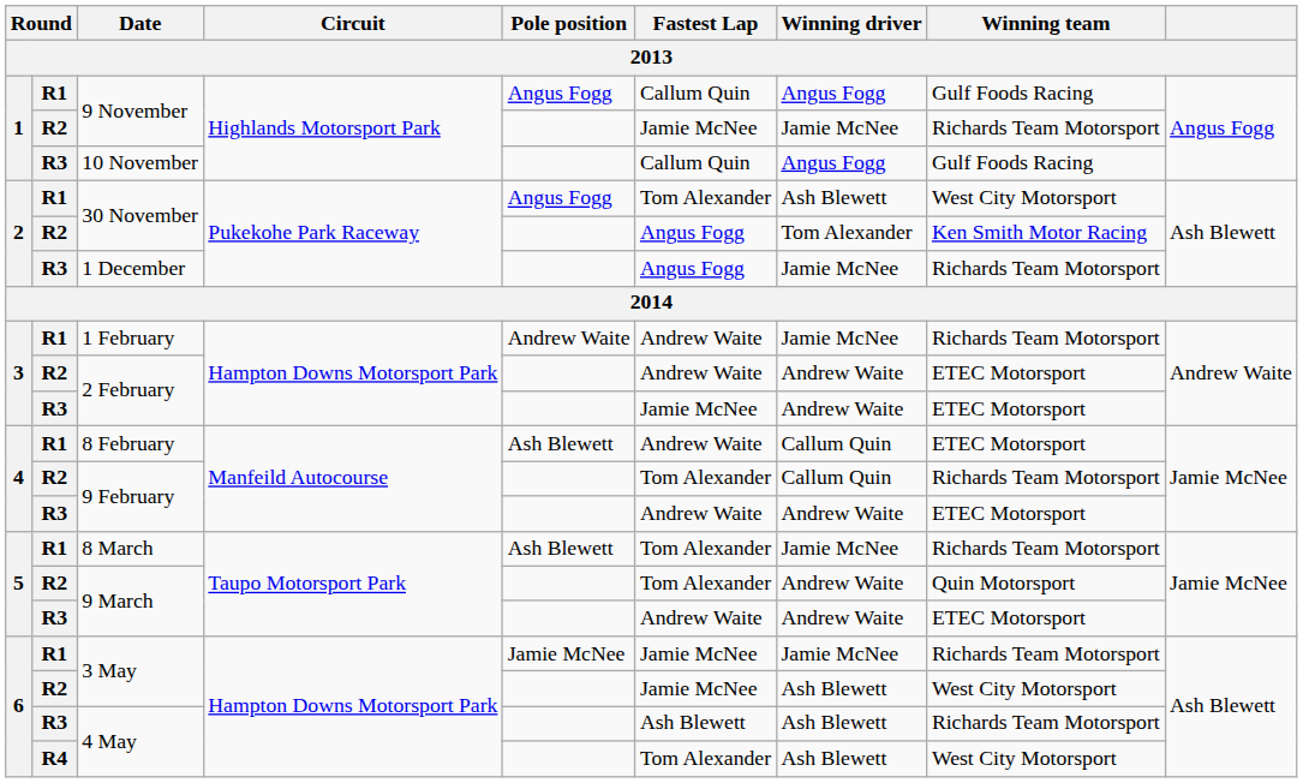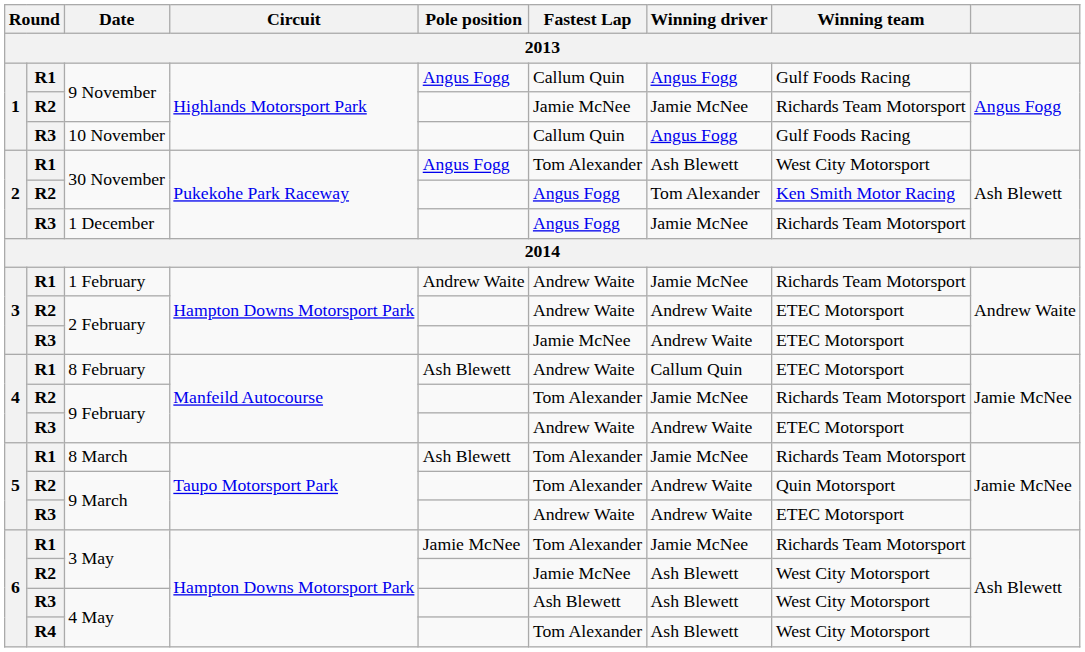R2 / 9 February | Winning driver: Callum Quin -> Jamie McNee
R1 / 3 May | Fastest Lap: Jamie McNee -> Tom Alexander
R3 / 4 May | Winning team: Richards Team Motorsport -> West City Motorsport
